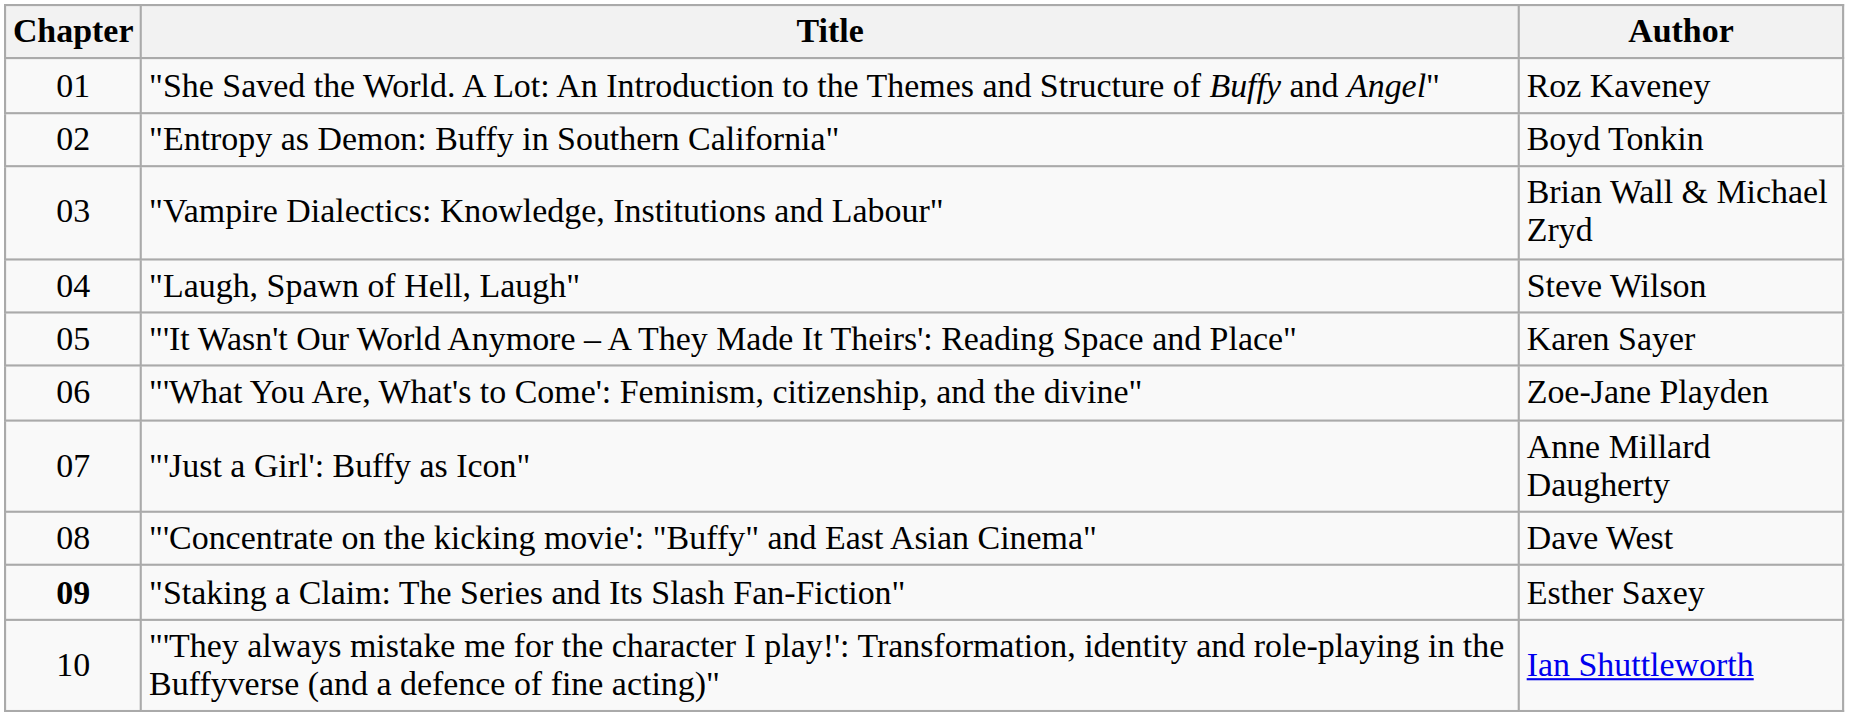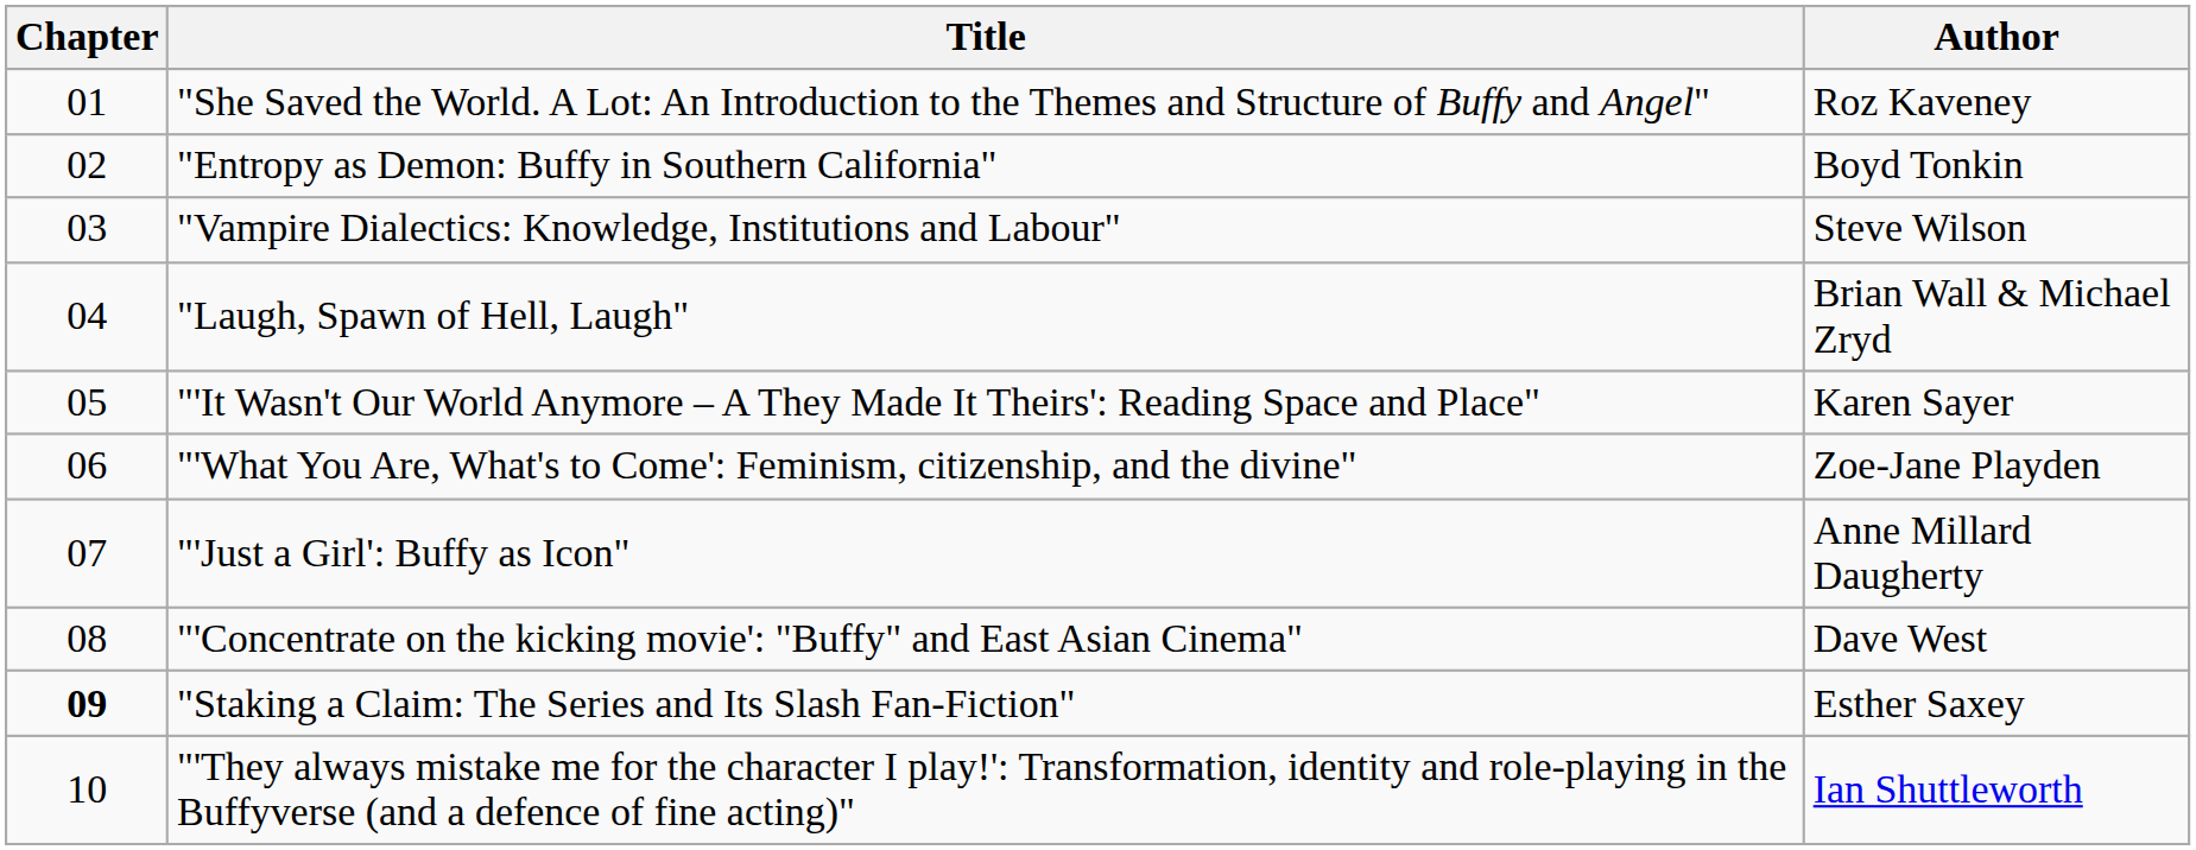"Vampire Dialectics: Knowledge, Institutions and Labour" | Author: Brian Wall & Michael Zryd -> Steve Wilson
"Laugh, Spawn of Hell, Laugh" | Author: Steve Wilson -> Brian Wall & Michael Zryd
